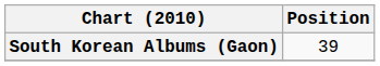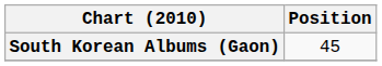South Korean Albums (Gaon) | Position: 39 -> 45
